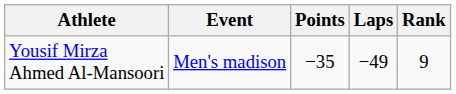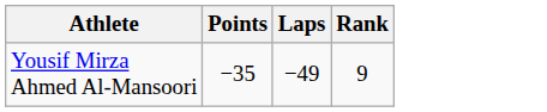- column: Event | Men's madison
